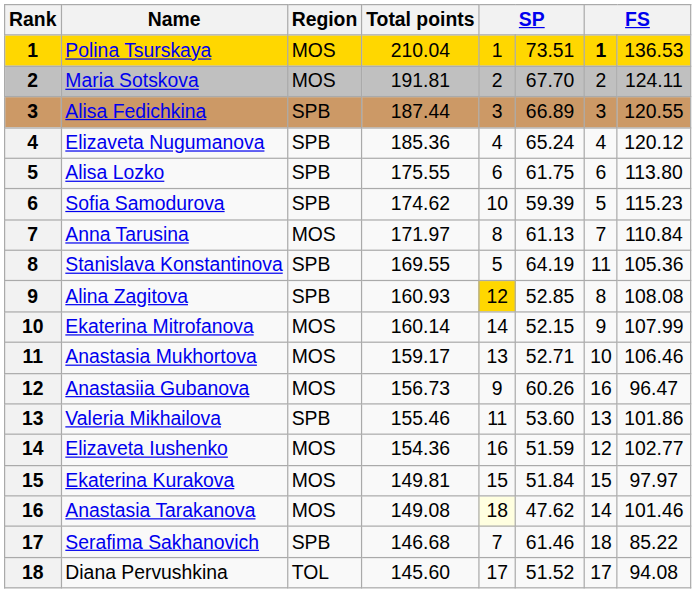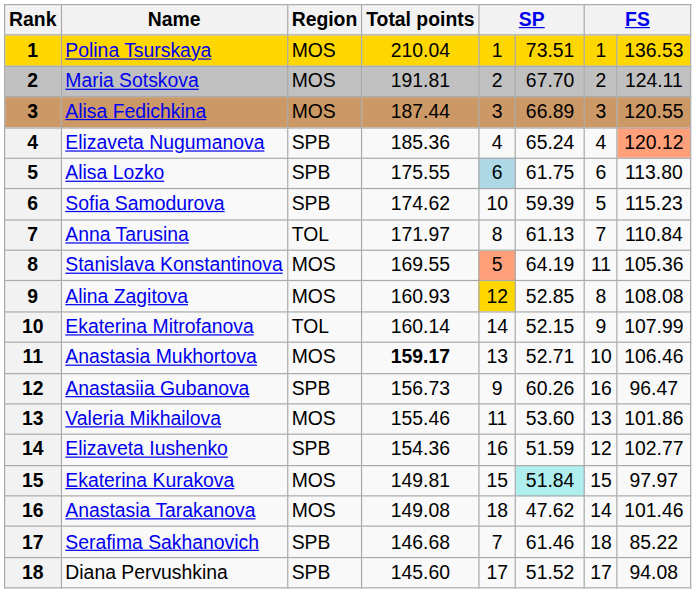Polina Tsurskaya | column 7: bold -> normal
Alisa Fedichkina | Region: SPB -> MOS
Elizaveta Nugumanova | column 8: no background -> lightsalmon background
Alisa Lozko | column 5: no background -> lightblue background
Anna Tarusina | Region: MOS -> TOL
Stanislava Konstantinova | Region: SPB -> MOS
Stanislava Konstantinova | column 5: no background -> lightsalmon background
Alina Zagitova | Region: SPB -> MOS
Ekaterina Mitrofanova | Region: MOS -> TOL
Anastasia Mukhortova | Total points: normal -> bold
Anastasiia Gubanova | Region: MOS -> SPB
Valeria Mikhailova | Region: SPB -> MOS
Elizaveta Iushenko | Region: MOS -> SPB
Ekaterina Kurakova | column 6: no background -> paleturquoise background
Anastasia Tarakanova | column 5: lightyellow background -> no background
Diana Pervushkina | Region: TOL -> SPB
